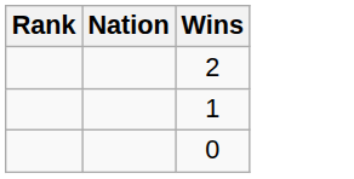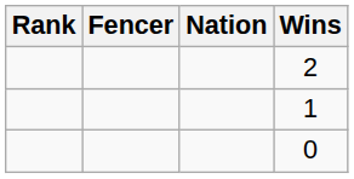+ column: Fencer
